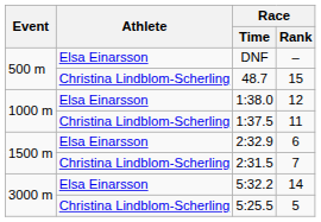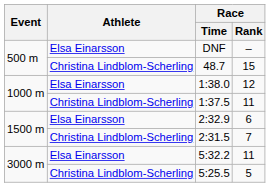5:32.2 | Race / Rank: 14 -> 11
